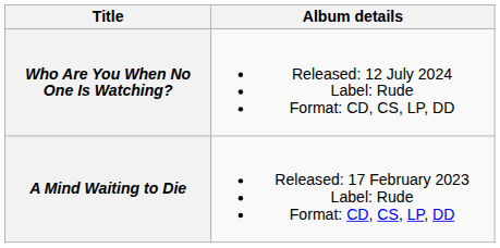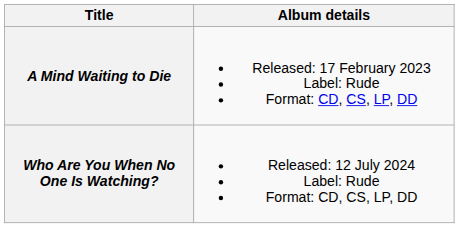rows swapped: A Mind Waiting to Die <-> Who Are You When No One Is Watching?
